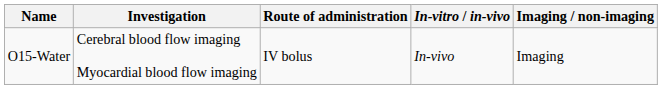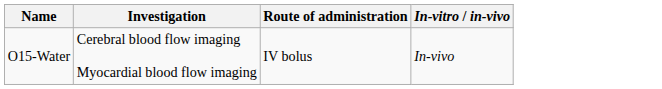- column: Imaging / non-imaging | Imaging
